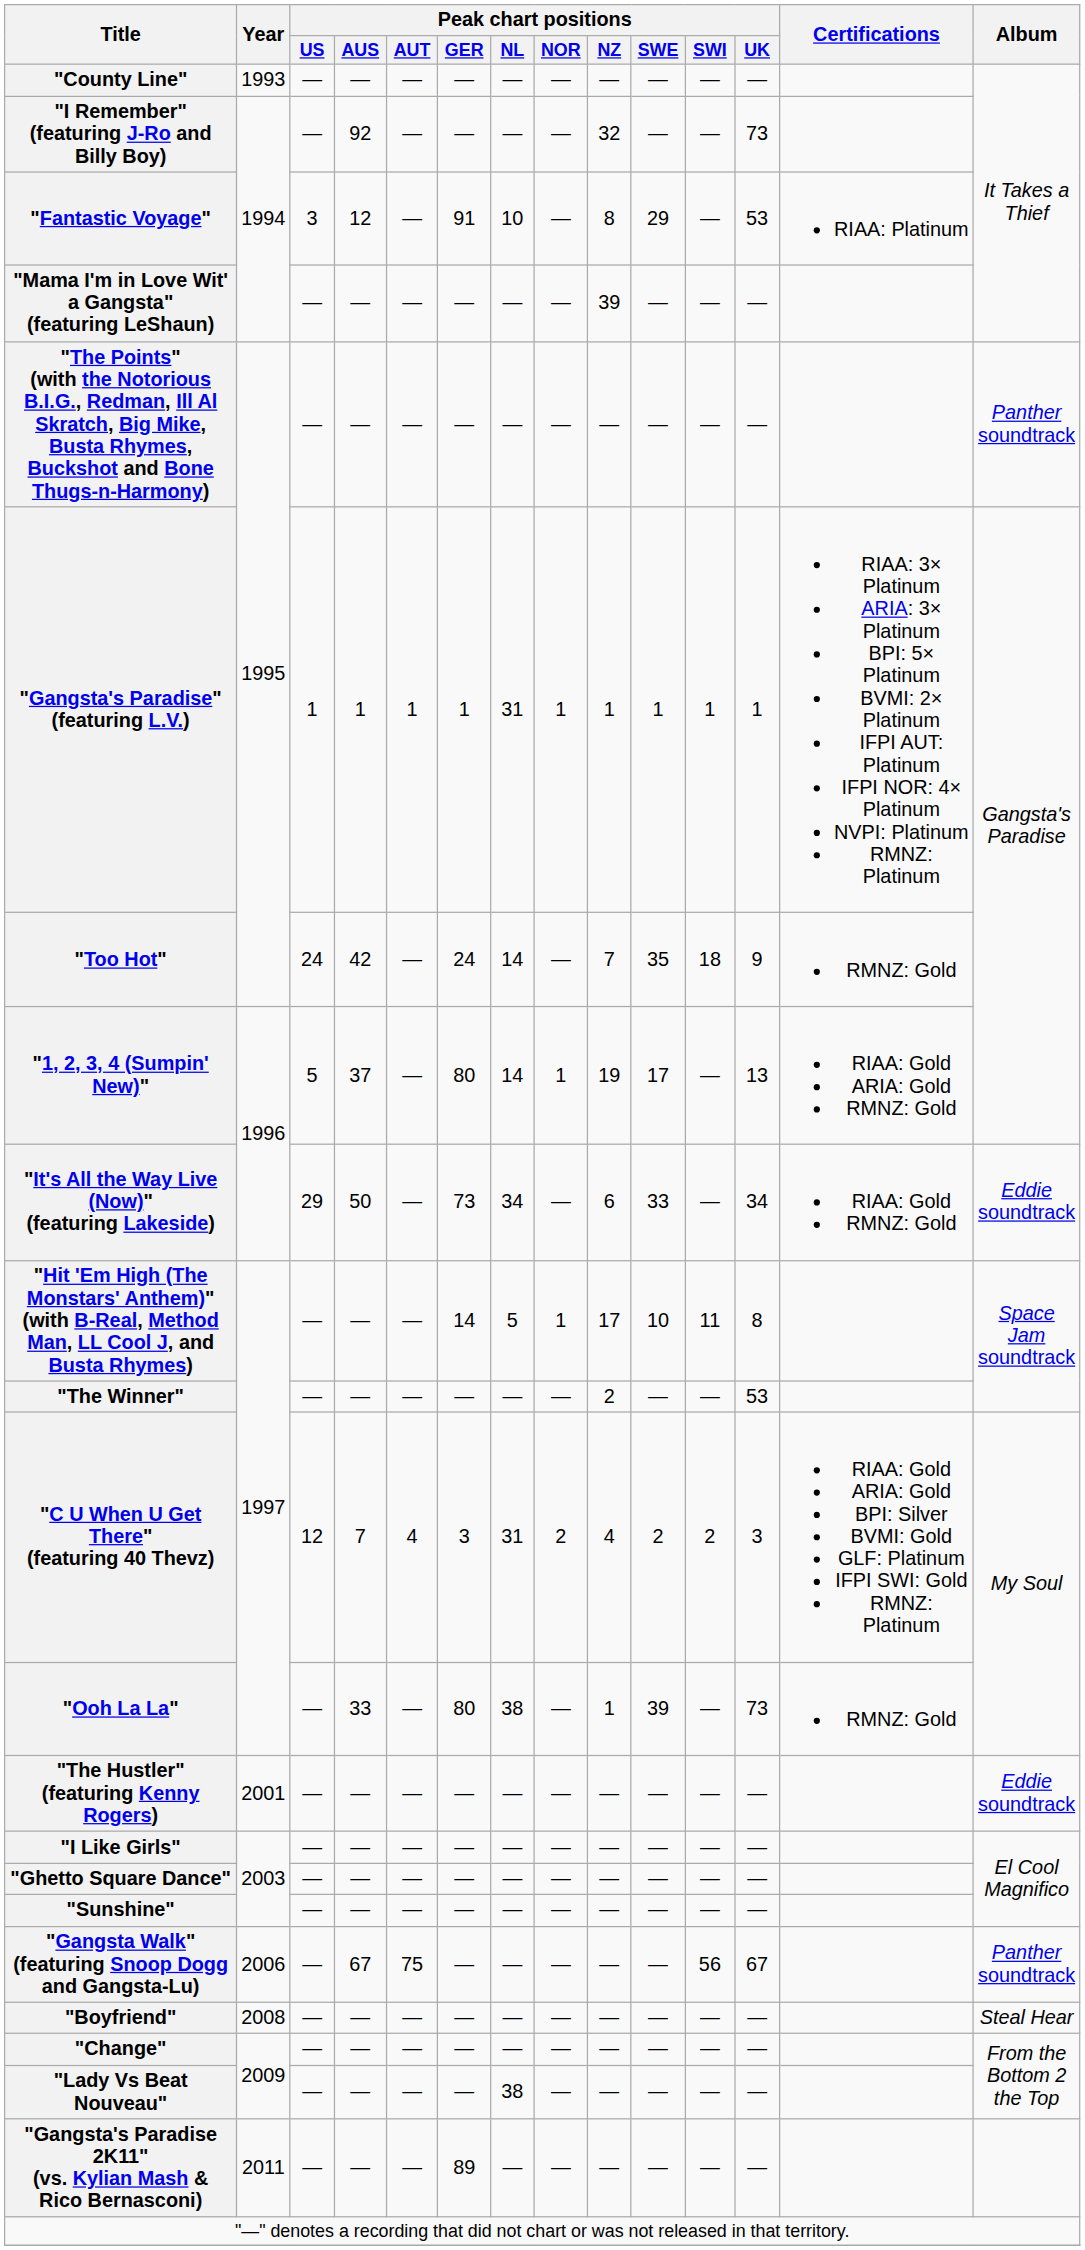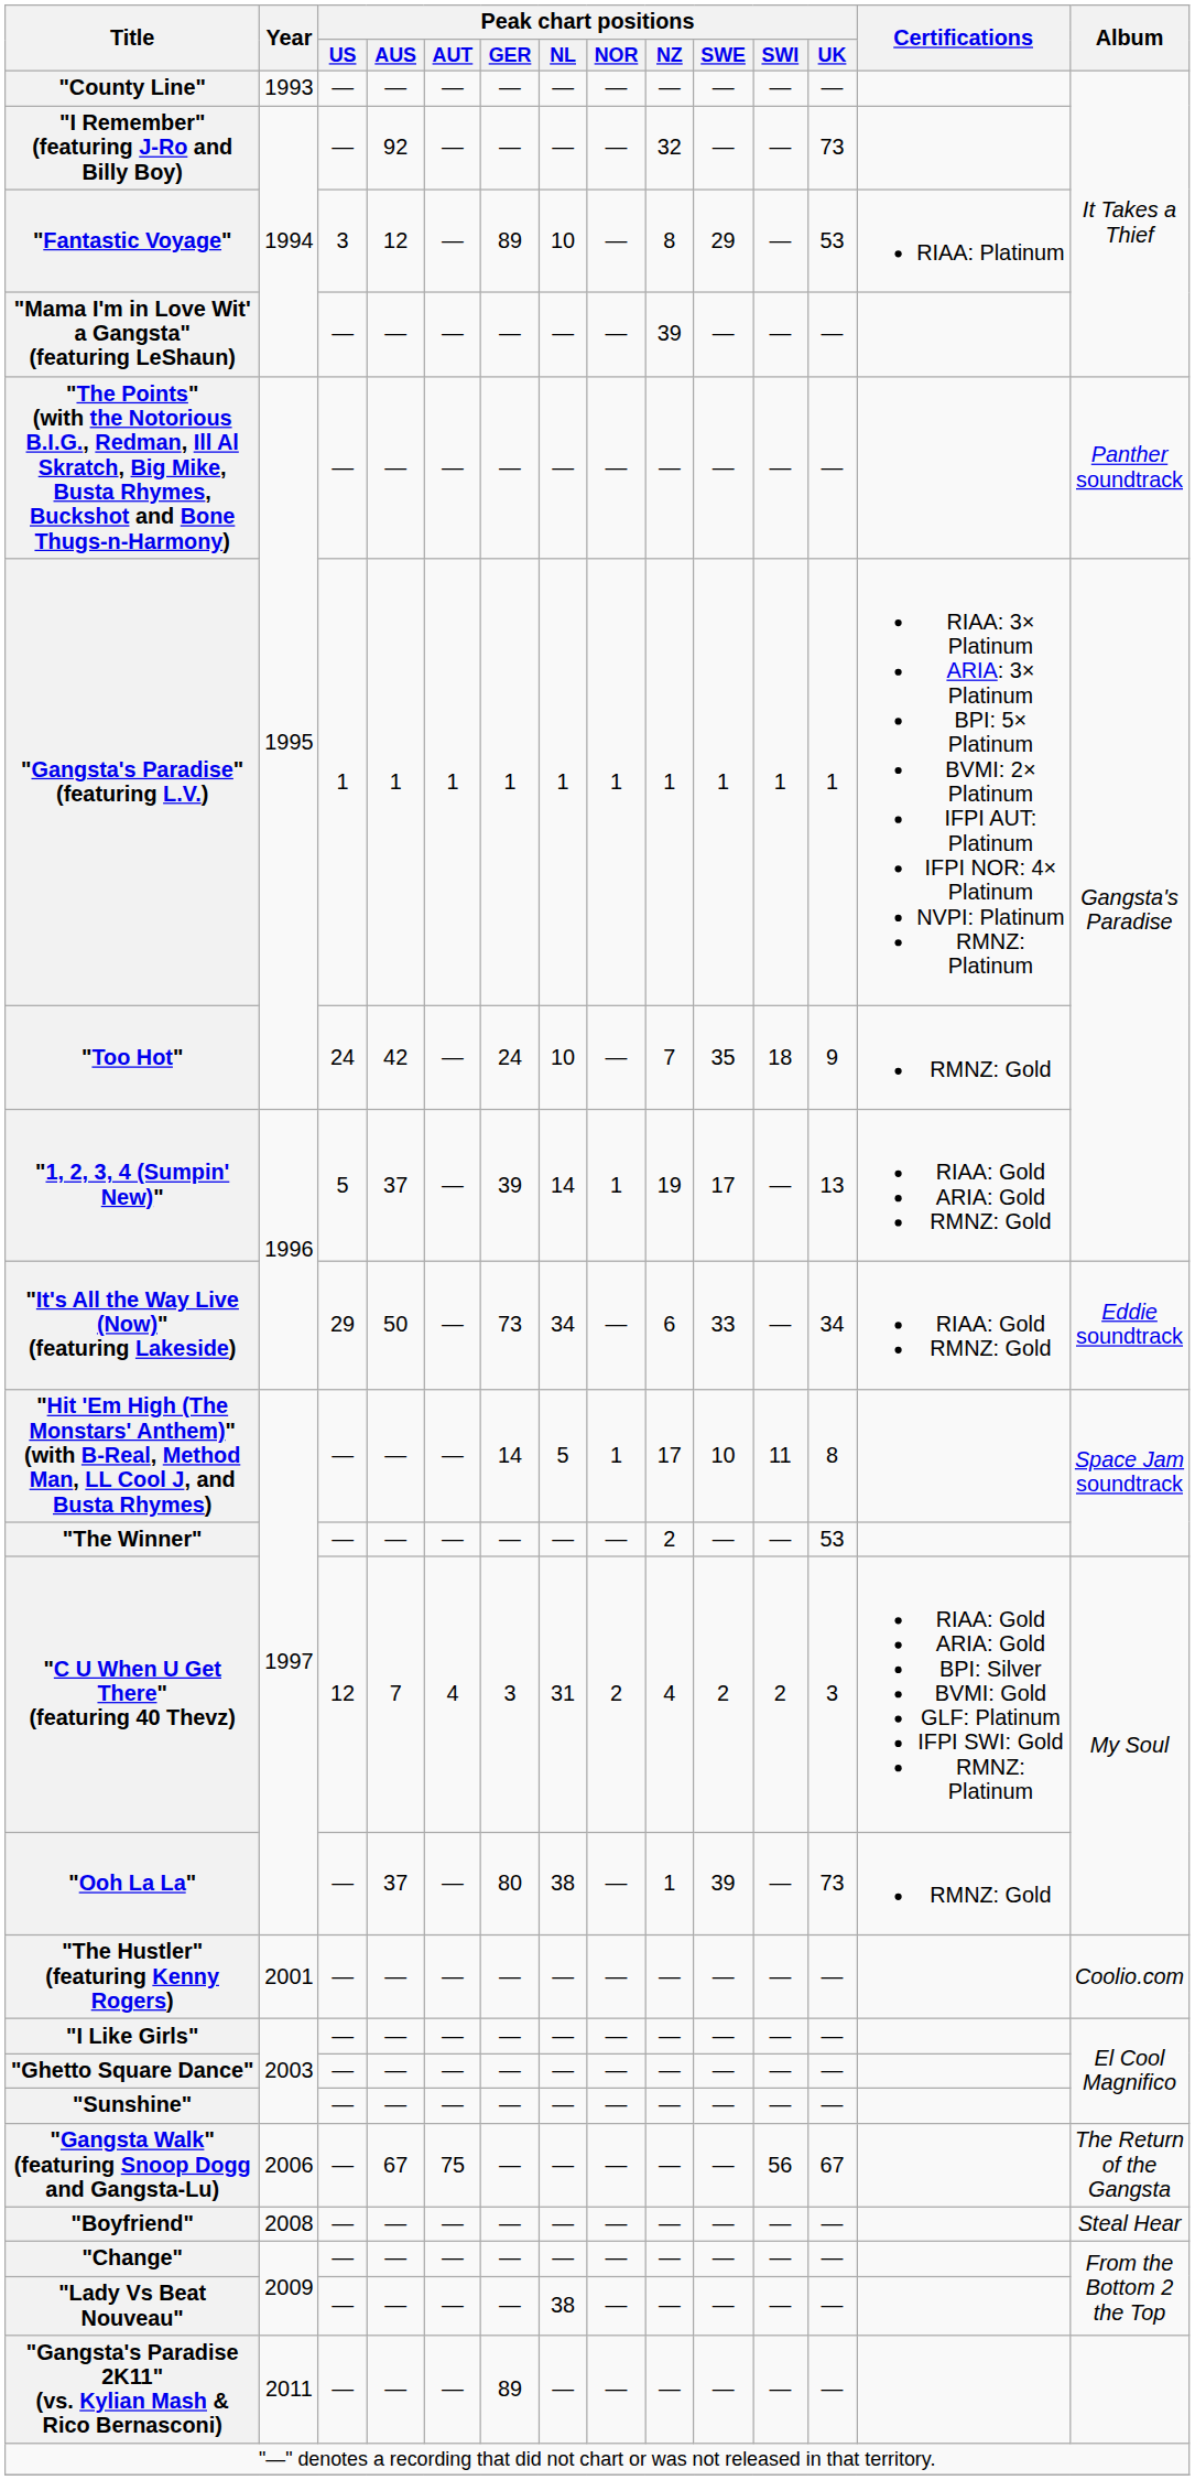"Fantastic Voyage" | Peak chart positions / GER: 91 -> 89
"Gangsta's Paradise" (featuring L.V.) | Peak chart positions / NL: 31 -> 1
"Too Hot" | Peak chart positions / NL: 14 -> 10
"1, 2, 3, 4 (Sumpin' New)" | Peak chart positions / GER: 80 -> 39
"Ooh La La" | Peak chart positions / AUS: 33 -> 37
"The Hustler" (featuring Kenny Rogers) | Album: Eddie soundtrack -> Coolio.com
"Gangsta Walk" (featuring Snoop Dogg and Gangsta-Lu) | Album: Panther soundtrack -> The Return of the Gangsta
